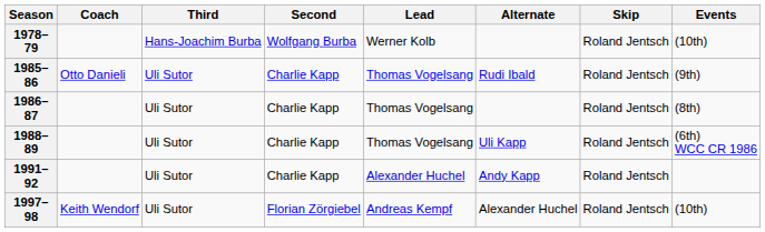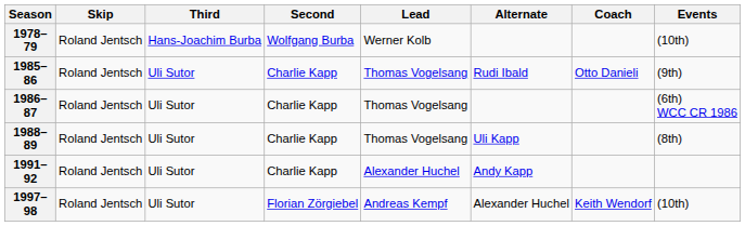columns swapped: Skip <-> Coach
1986–87 | Events: (8th) -> (6th) WCC CR 1986
1988–89 | Events: (6th) WCC CR 1986 -> (8th)
